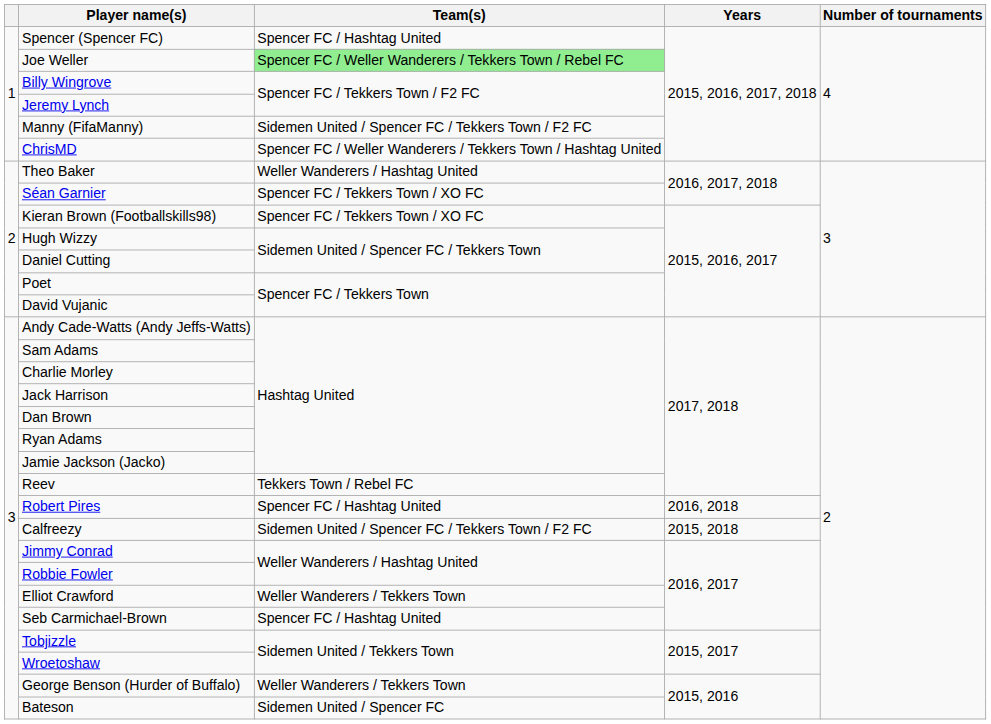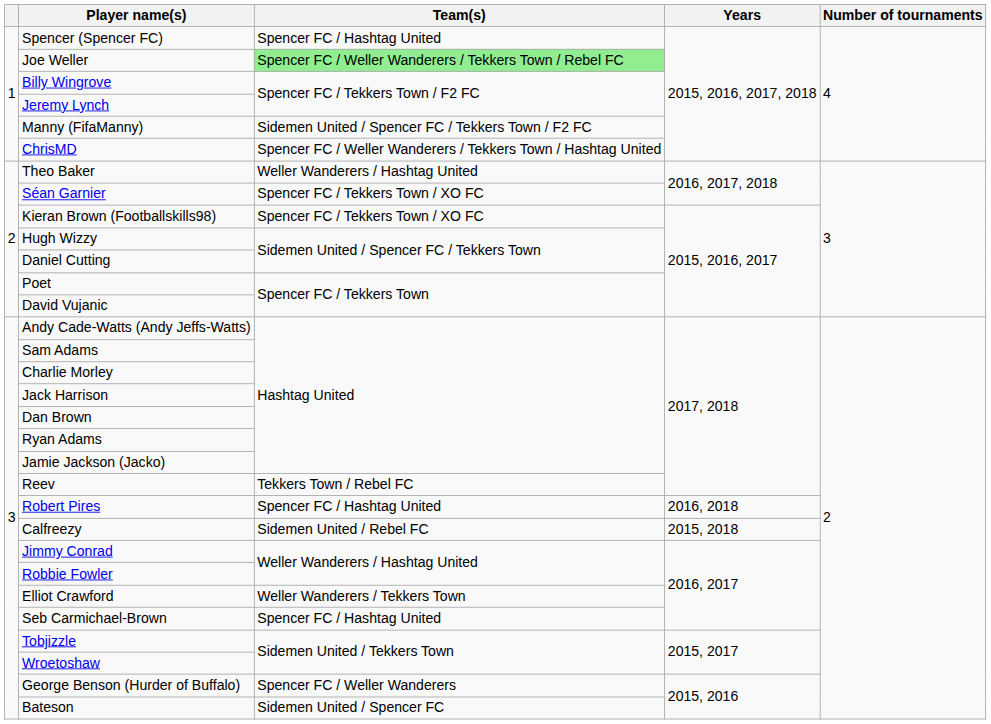Calfreezy | Team(s): Sidemen United / Spencer FC / Tekkers Town / F2 FC -> Sidemen United / Rebel FC
George Benson (Hurder of Buffalo) | Team(s): Weller Wanderers / Tekkers Town -> Spencer FC / Weller Wanderers
